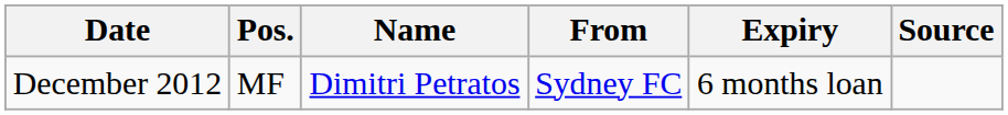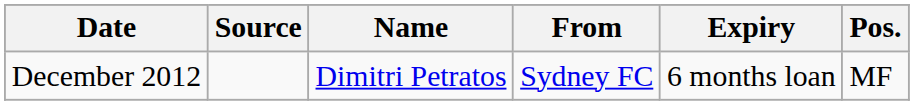columns swapped: Pos. <-> Source
